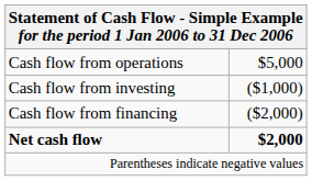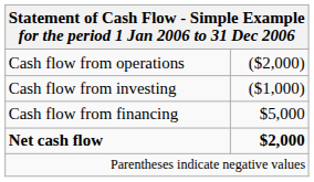Cash flow from operations | column 2: $5,000 -> ($2,000)
Cash flow from financing | column 2: ($2,000) -> $5,000
